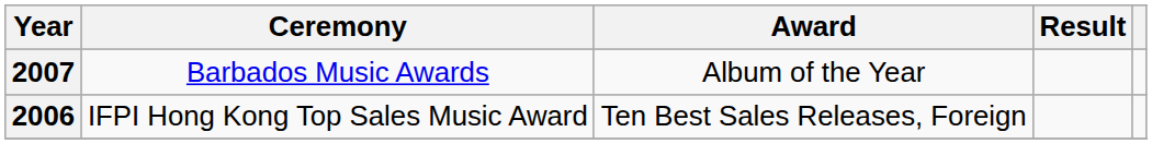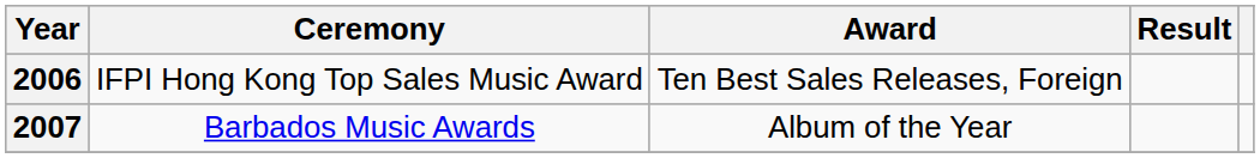rows swapped: 2006 <-> 2007
